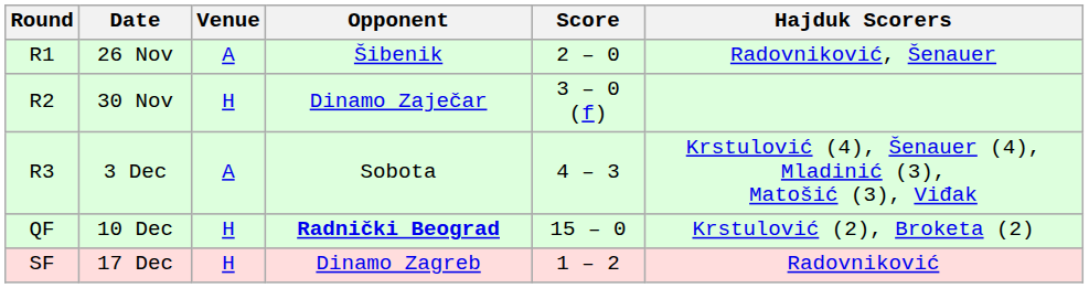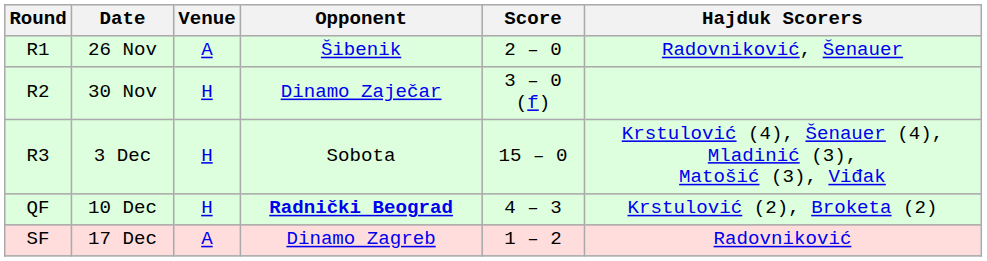3 Dec | Venue: A -> H
3 Dec | Score: 4 – 3 -> 15 – 0
10 Dec | Score: 15 – 0 -> 4 – 3
17 Dec | Venue: H -> A
